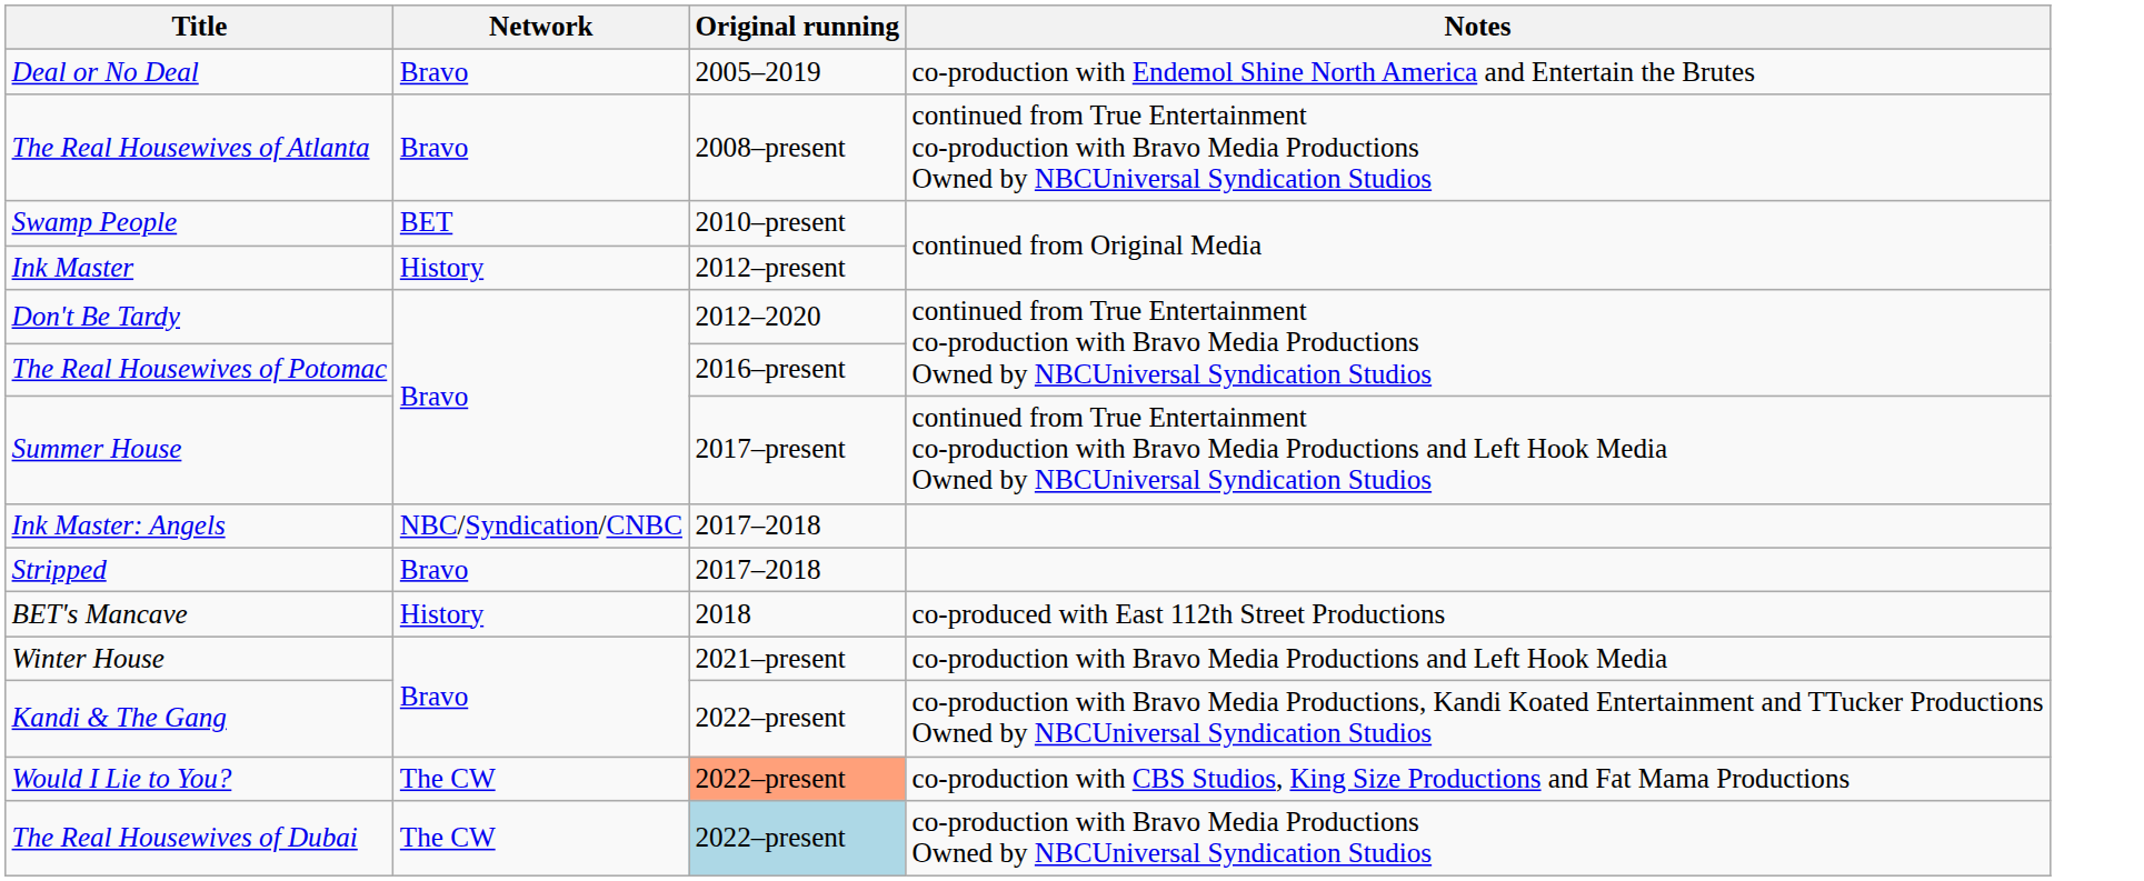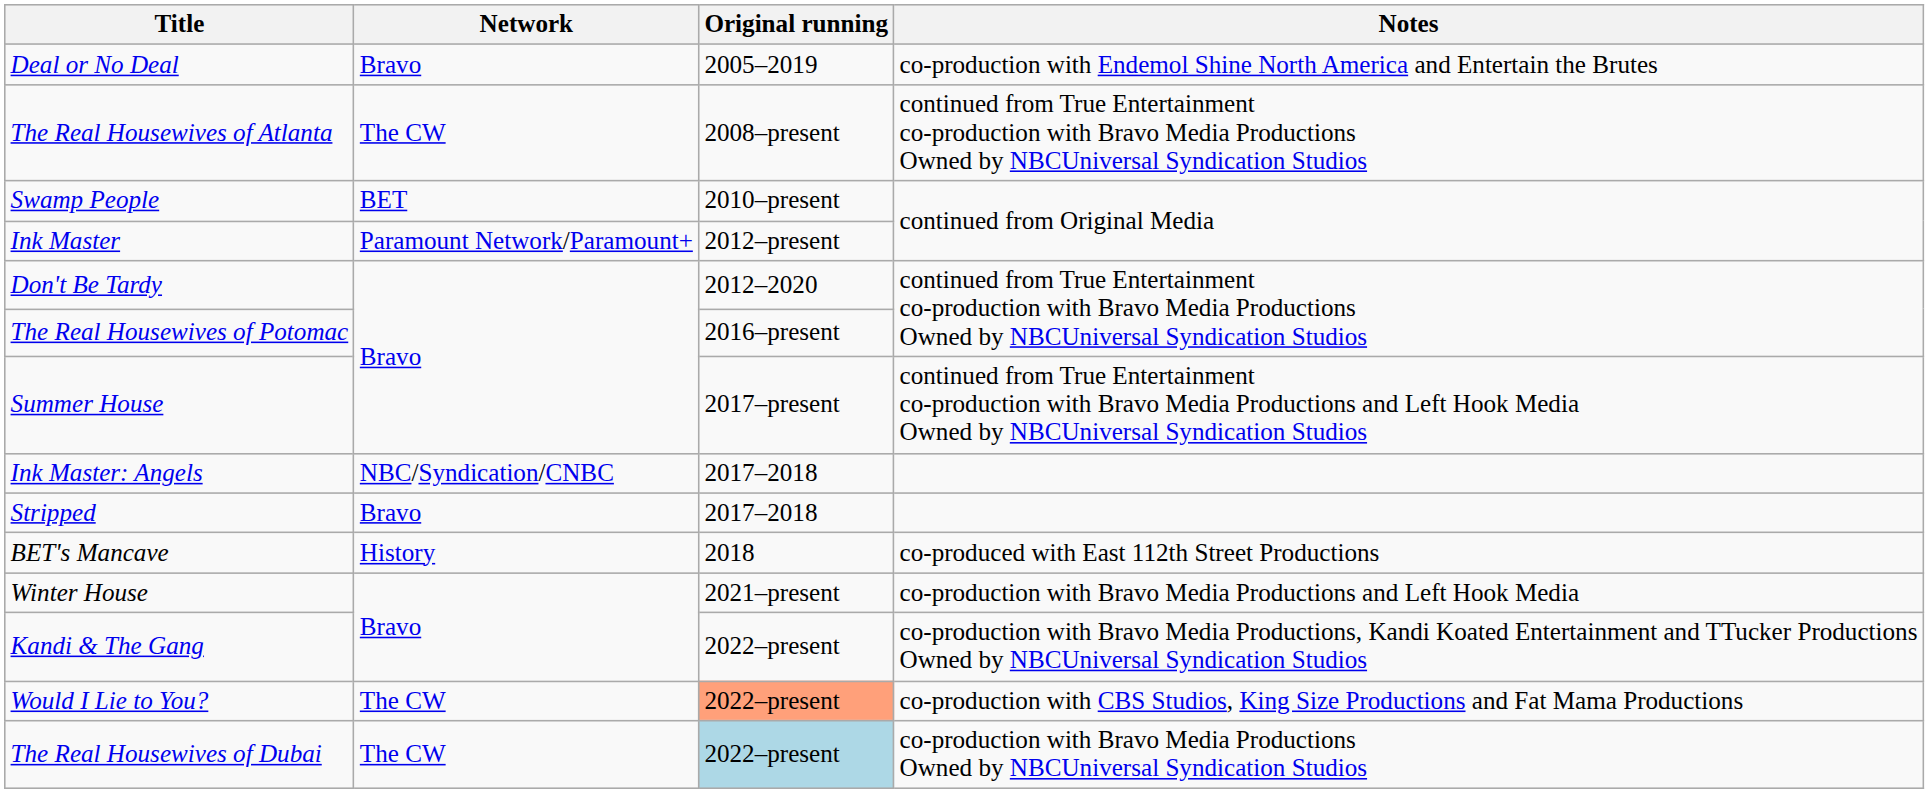The Real Housewives of Atlanta | Network: Bravo -> The CW
Ink Master | Network: History -> Paramount Network/Paramount+
